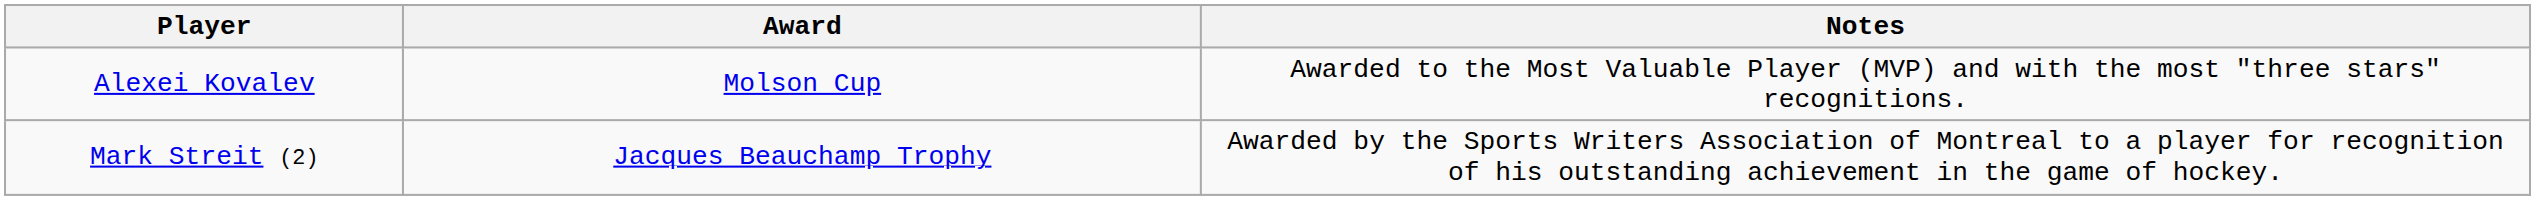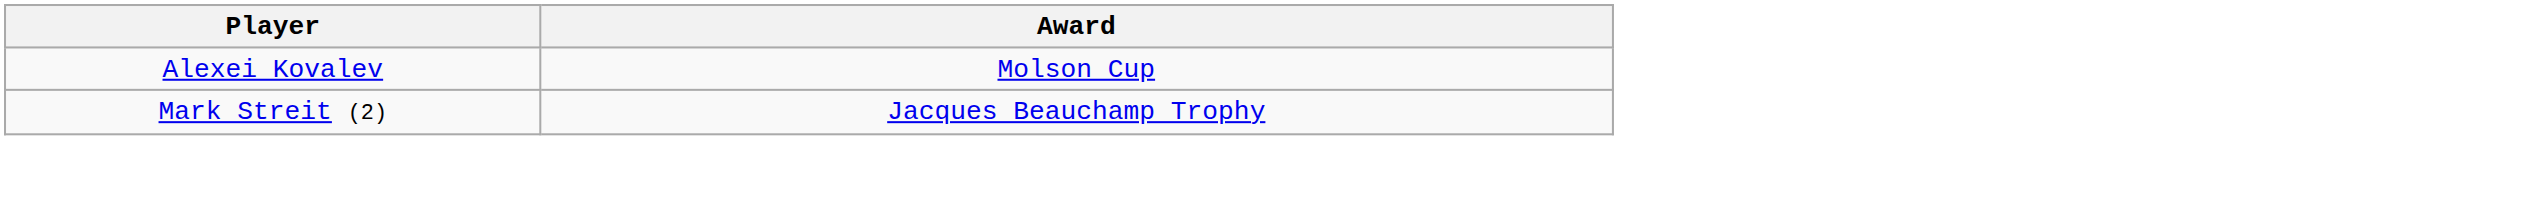- column: Notes | Awarded to the Most Valuable Player (MVP) and with the most "three stars" recognitions. | Awarded by the Sports Writers Association of Montreal to a player for recognition of his outstanding achievement in the game of hockey.
